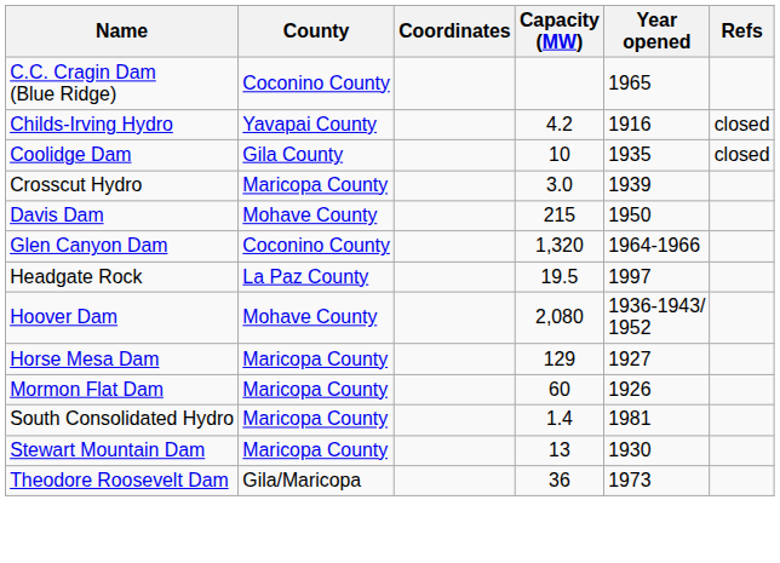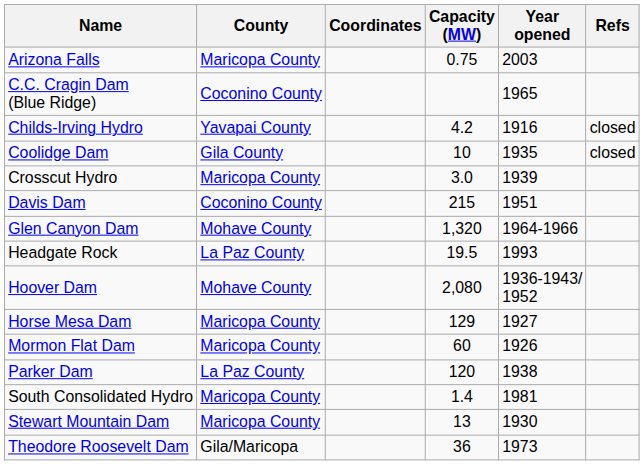+ row: Arizona Falls | Maricopa County | 0.75 | 2003
Davis Dam | County: Mohave County -> Coconino County
Davis Dam | Year opened: 1950 -> 1951
Glen Canyon Dam | County: Coconino County -> Mohave County
Headgate Rock | Year opened: 1997 -> 1993
+ row: Parker Dam | La Paz County | 120 | 1938
